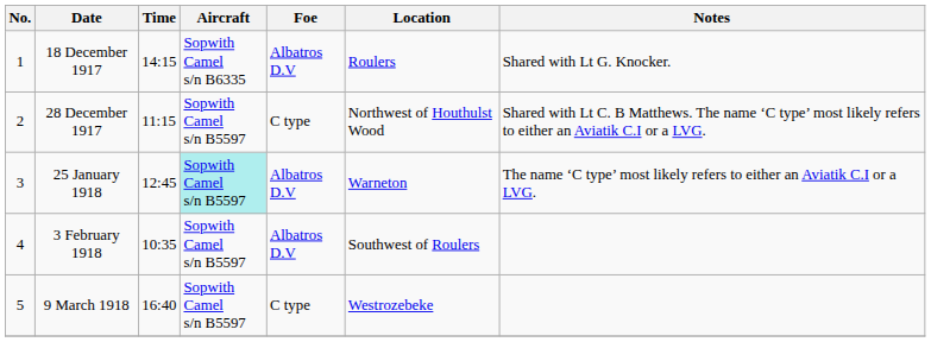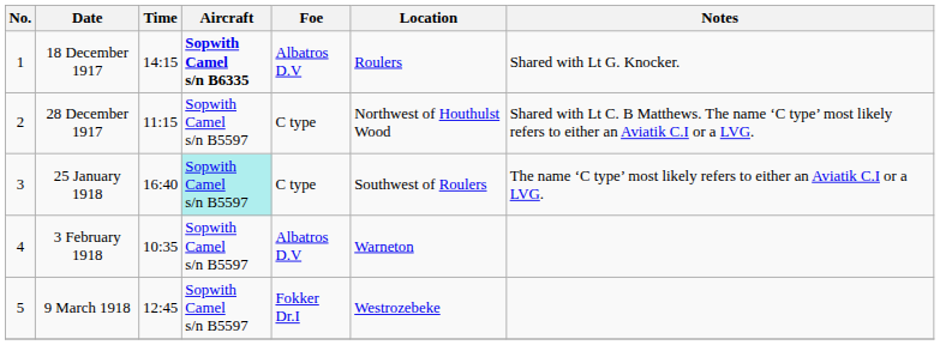18 December 1917 | Aircraft: normal -> bold
25 January 1918 | Time: 12:45 -> 16:40
25 January 1918 | Foe: Albatros D.V -> C type
25 January 1918 | Location: Warneton -> Southwest of Roulers
3 February 1918 | Location: Southwest of Roulers -> Warneton
9 March 1918 | Time: 16:40 -> 12:45
9 March 1918 | Foe: C type -> Fokker Dr.I
